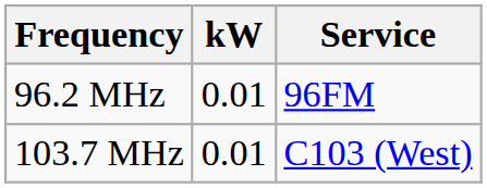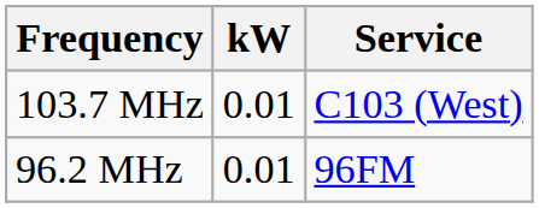rows swapped: 96.2 MHz <-> 103.7 MHz
